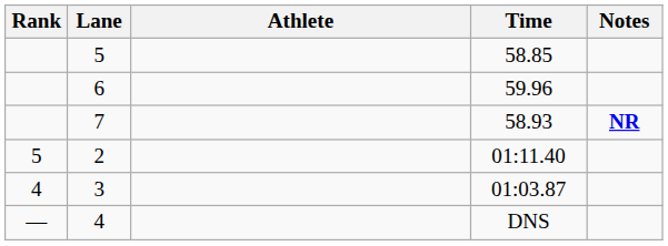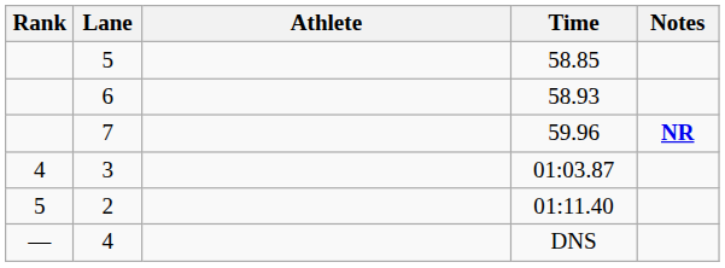6 | Time: 59.96 -> 58.93
7 | Time: 58.93 -> 59.96
rows swapped: 3 <-> 2
